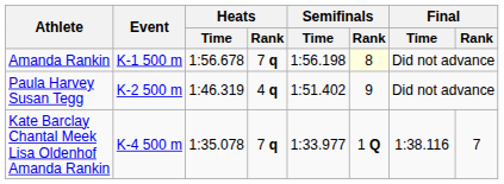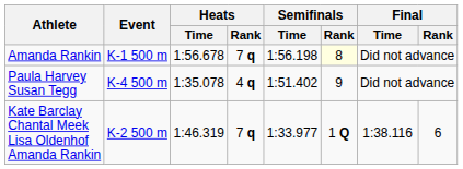Paula Harvey Susan Tegg | Event: K-2 500 m -> K-4 500 m
Paula Harvey Susan Tegg | Heats / Time: 1:46.319 -> 1:35.078
Kate Barclay Chantal Meek Lisa Oldenhof Amanda Rankin | Event: K-4 500 m -> K-2 500 m
Kate Barclay Chantal Meek Lisa Oldenhof Amanda Rankin | Heats / Time: 1:35.078 -> 1:46.319
Kate Barclay Chantal Meek Lisa Oldenhof Amanda Rankin | Final / Rank: 7 -> 6
